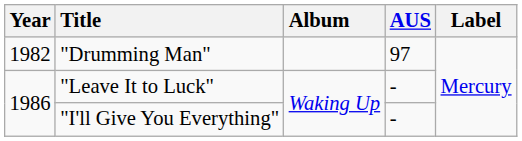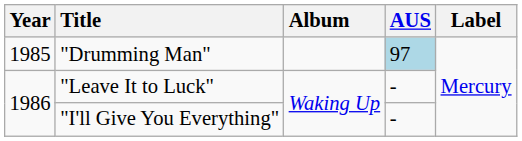"Drumming Man" | Year: 1982 -> 1985
"Drumming Man" | AUS: no background -> lightblue background
